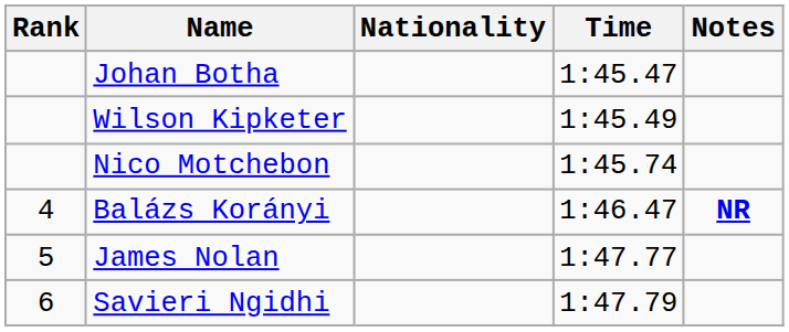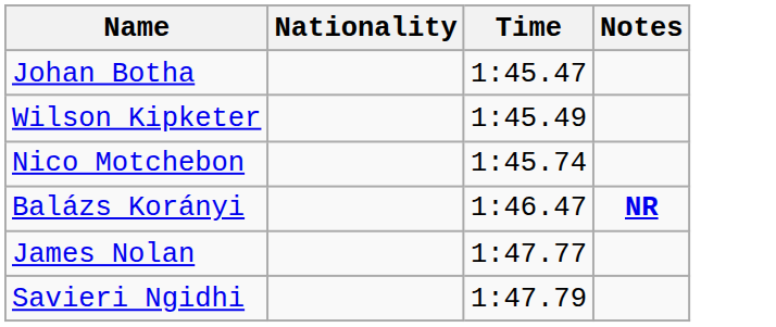- column: Rank | 4 | 5 | 6
